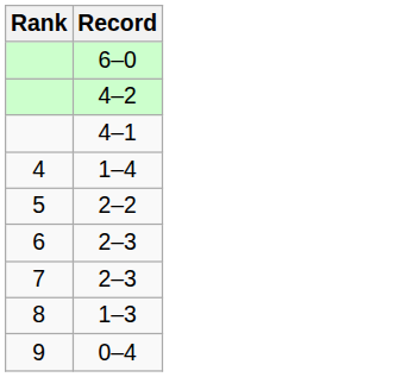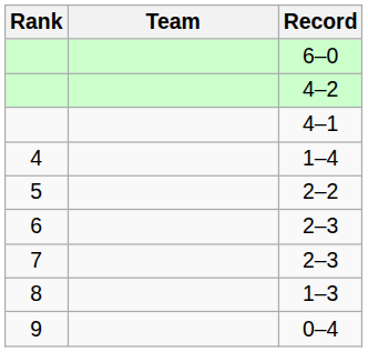+ column: Team
